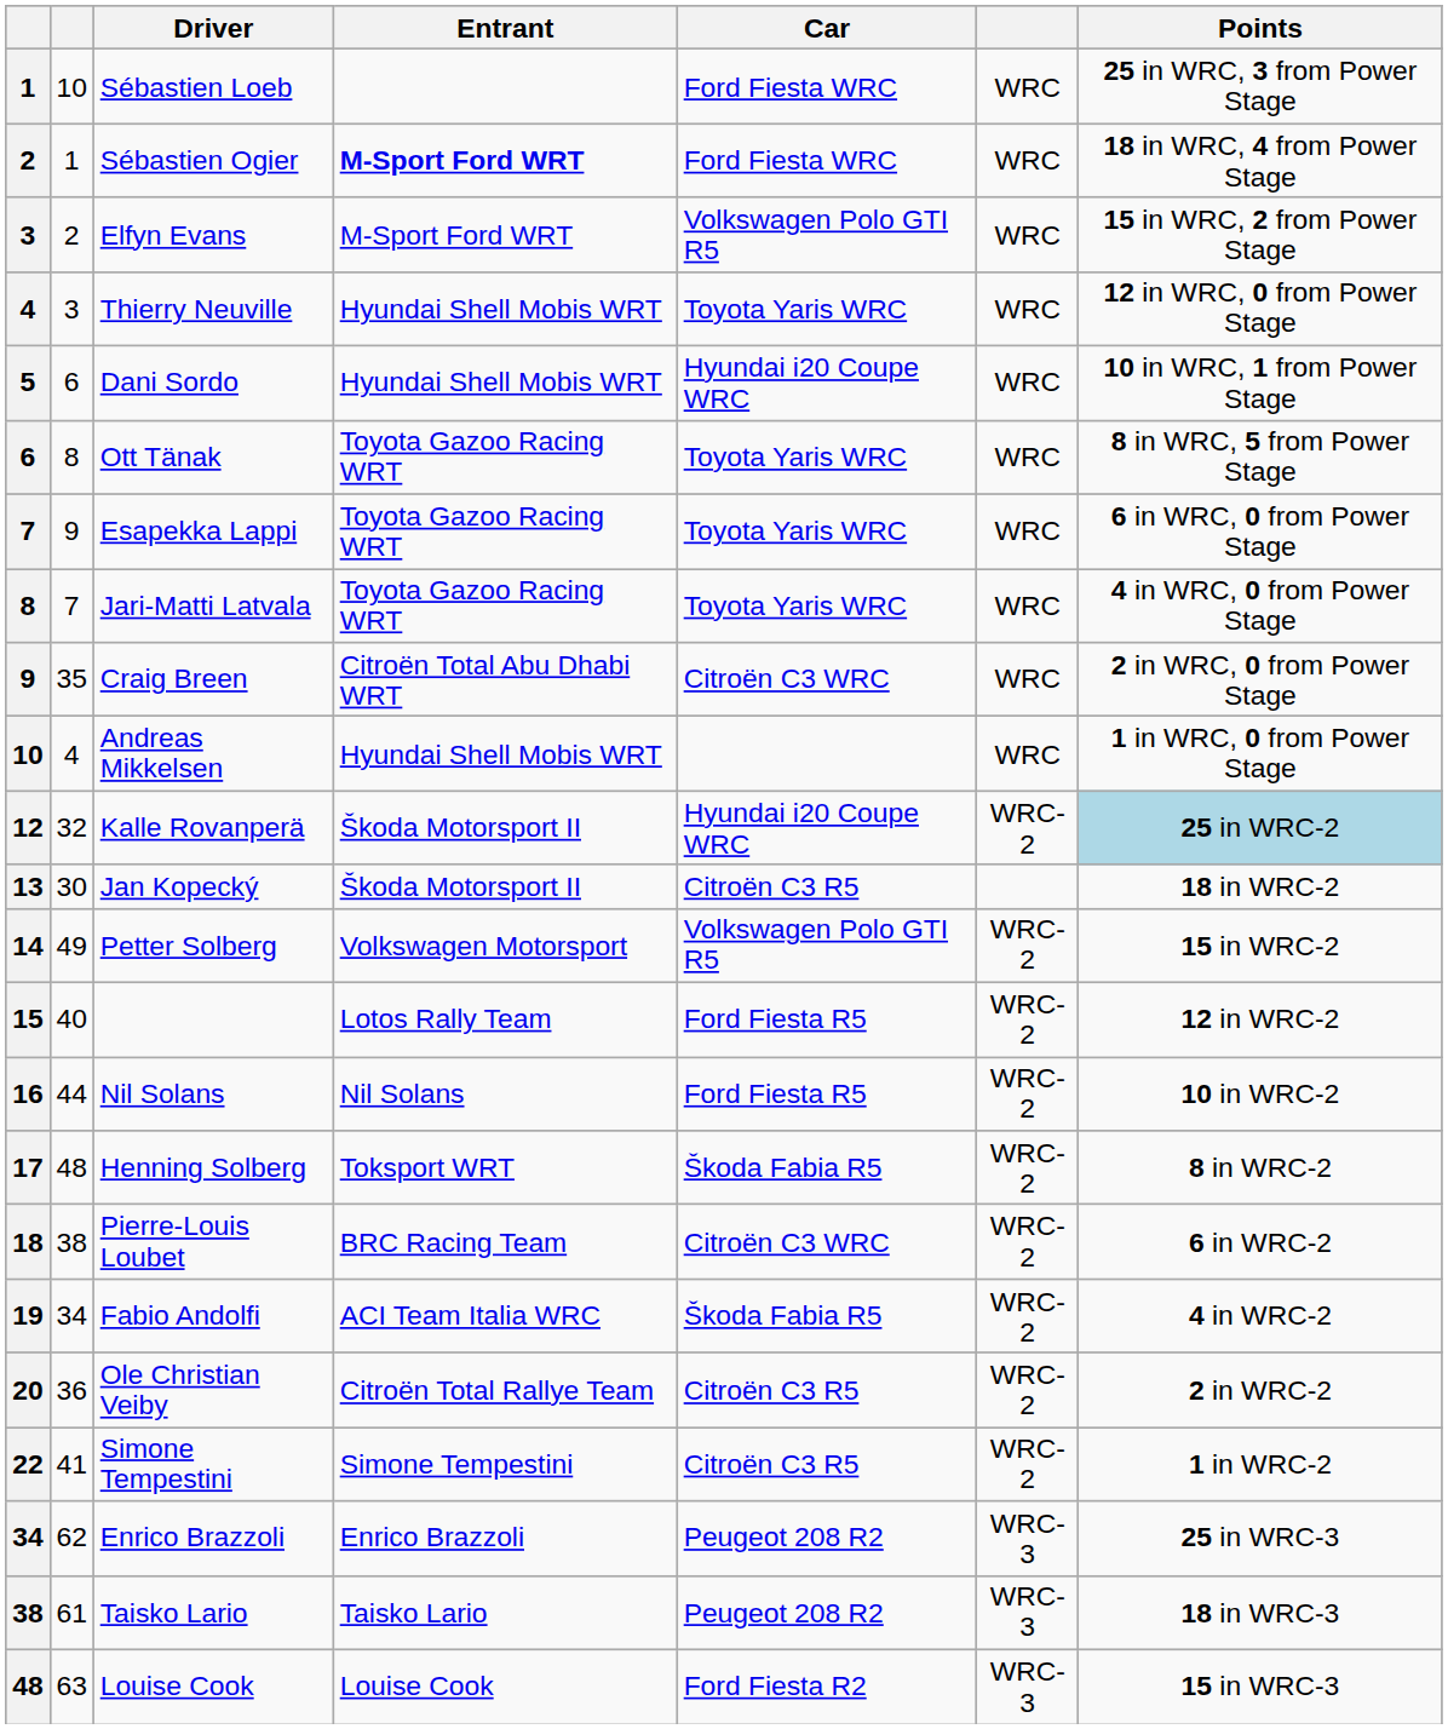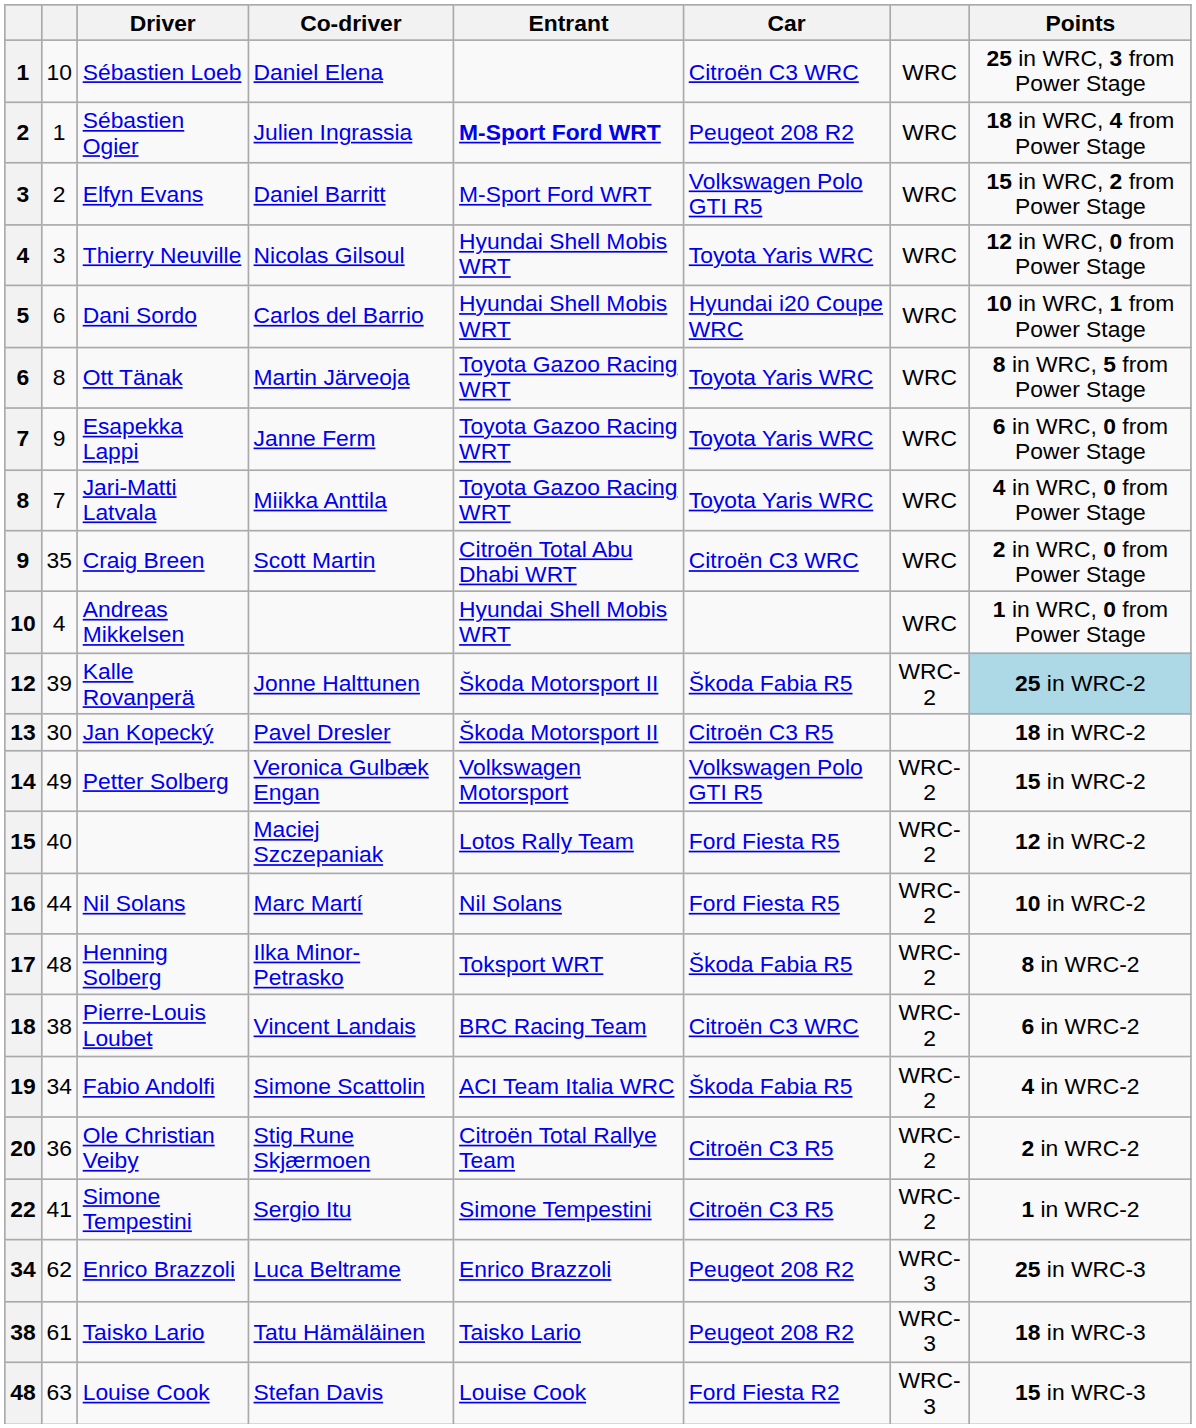+ column: Co-driver | Daniel Elena | Julien Ingrassia | Daniel Barritt | Nicolas Gilsoul | Carlos del Barrio | Martin Järveoja | Janne Ferm | Miikka Anttila | Scott Martin | Jonne Halttunen | Pavel Dresler | Veronica Gulbæk Engan | Maciej Szczepaniak | Marc Martí | Ilka Minor-Petrasko | Vincent Landais | Simone Scattolin | Stig Rune Skjærmoen | Sergio Itu | Luca Beltrame | Tatu Hämäläinen | Stefan Davis
Sébastien Loeb | Car: Ford Fiesta WRC -> Citroën C3 WRC
Sébastien Ogier | Car: Ford Fiesta WRC -> Peugeot 208 R2
Kalle Rovanperä | column 2: 32 -> 39
Kalle Rovanperä | Car: Hyundai i20 Coupe WRC -> Škoda Fabia R5
